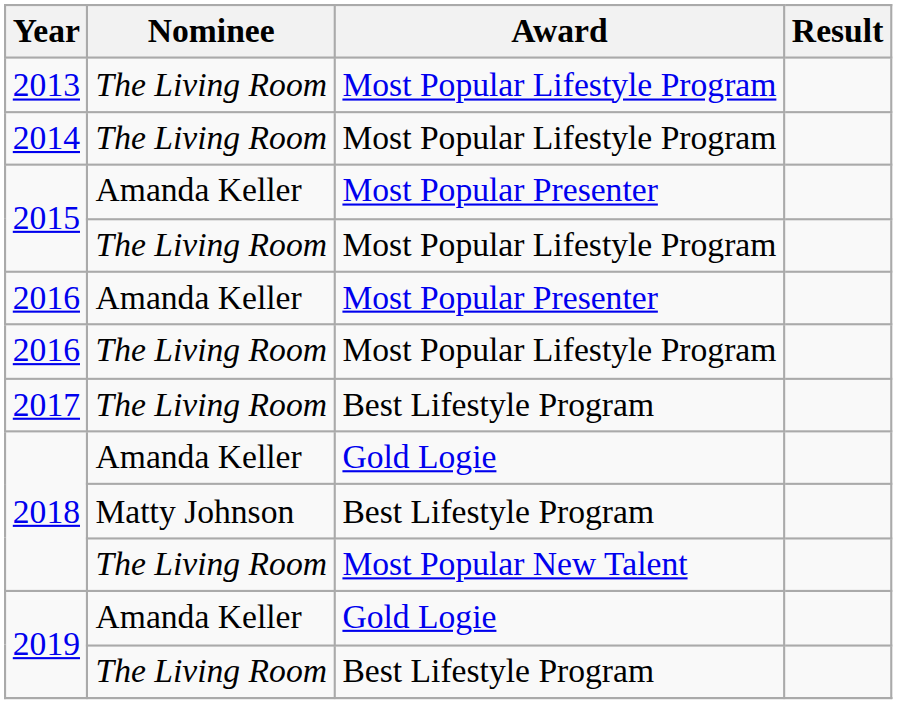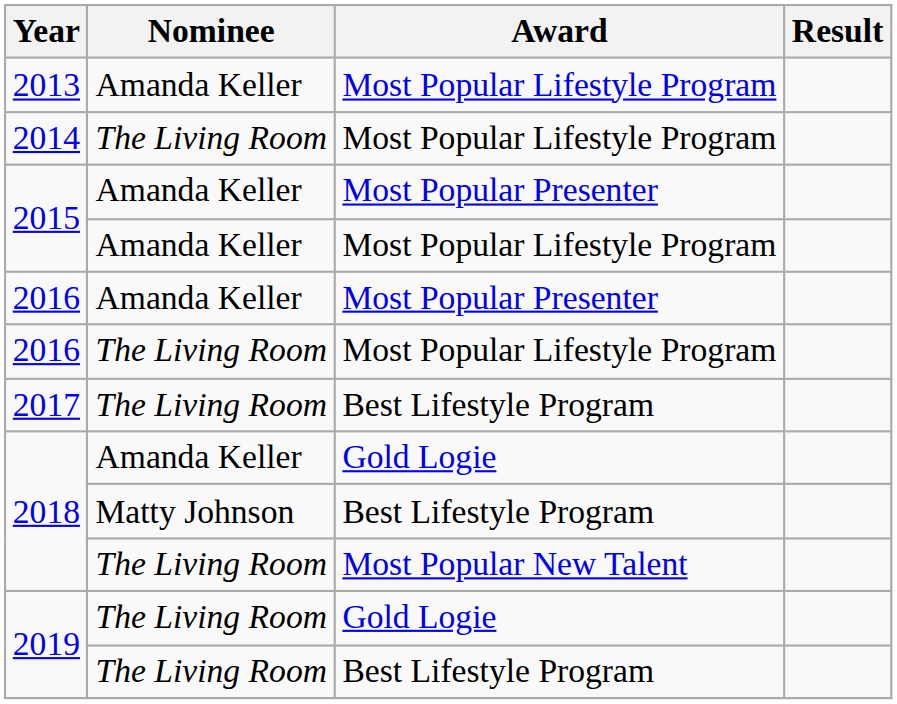2013 | Nominee: The Living Room -> Amanda Keller
2015 / Most Popular Lifestyle Program | Nominee: The Living Room -> Amanda Keller
2019 / Gold Logie | Nominee: Amanda Keller -> The Living Room
